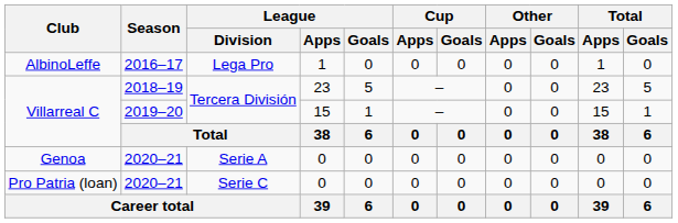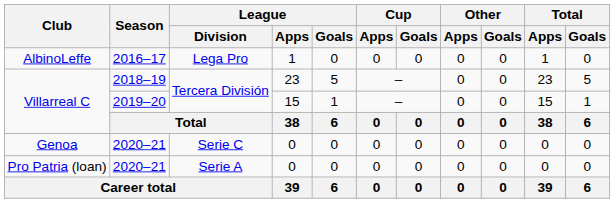Genoa | League / Division: Serie A -> Serie C
Pro Patria (loan) | League / Division: Serie C -> Serie A
